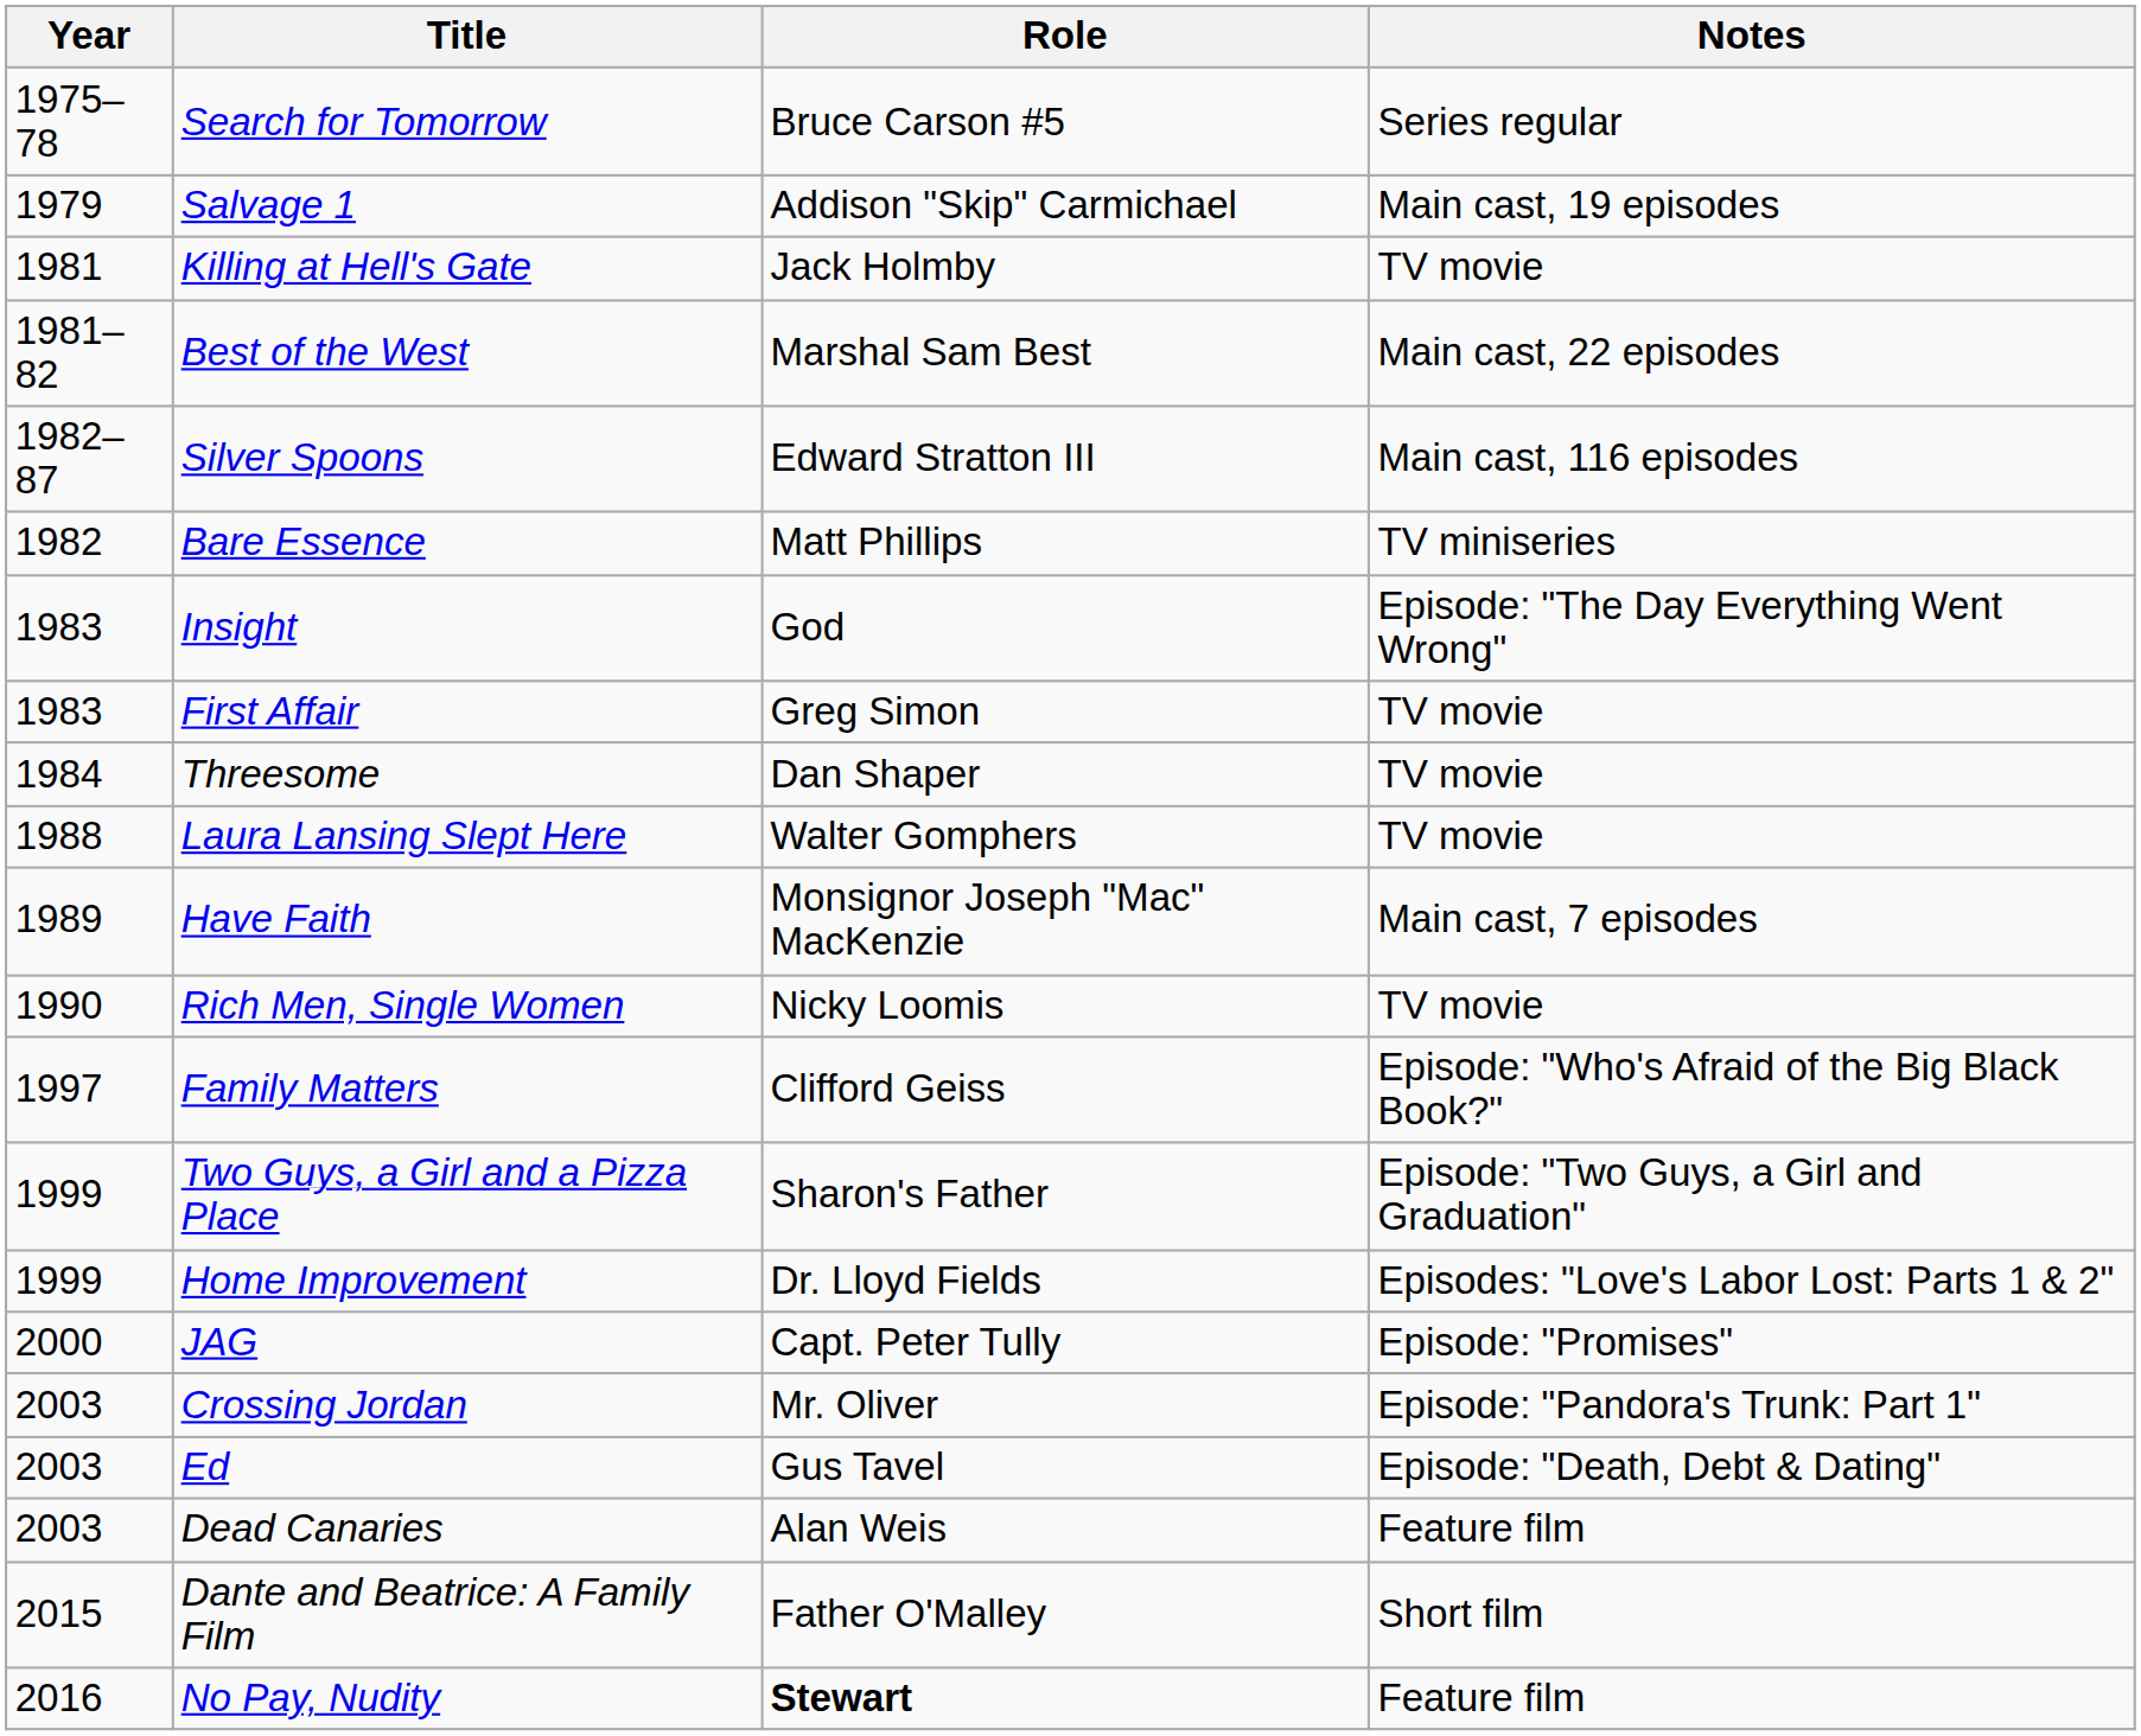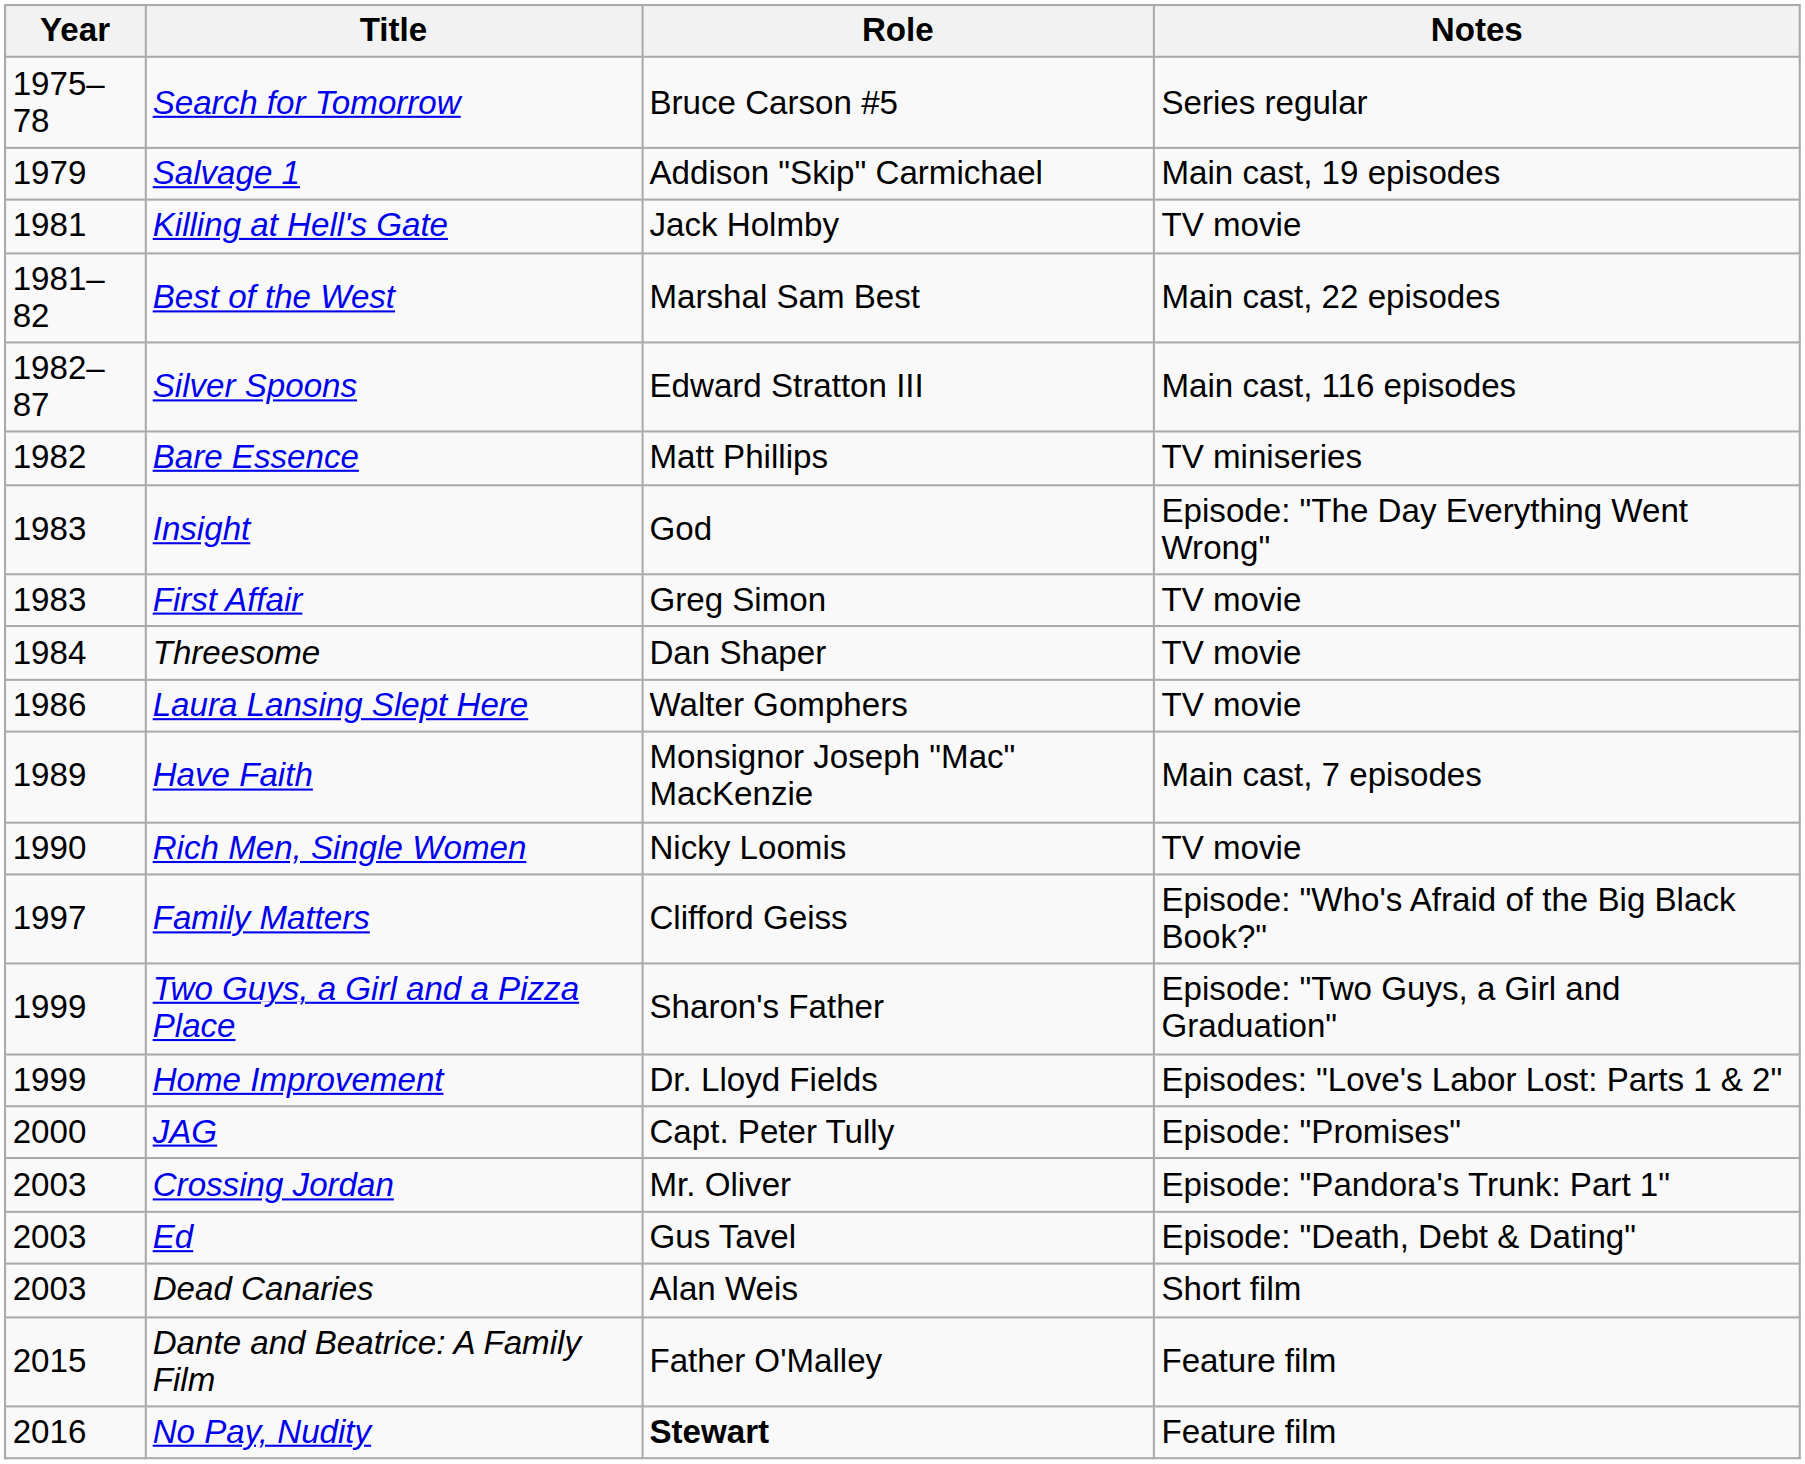Laura Lansing Slept Here | Year: 1988 -> 1986
Dead Canaries | Notes: Feature film -> Short film
Dante and Beatrice: A Family Film | Notes: Short film -> Feature film
